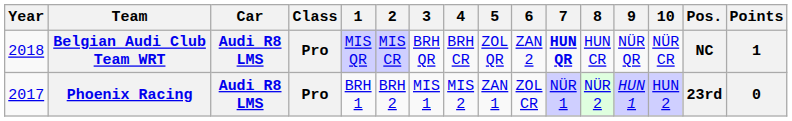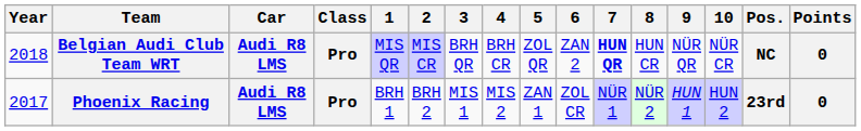Belgian Audi Club Team WRT | Points: 1 -> 0
